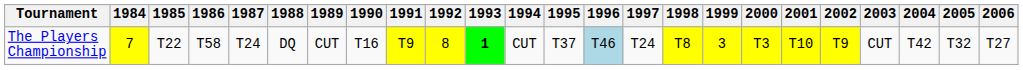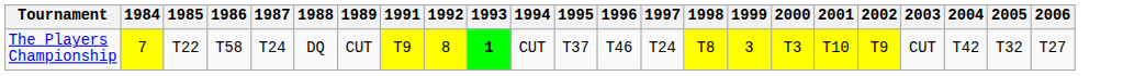- column: 1990 | T16
The Players Championship | 1996: lightblue background -> no background
